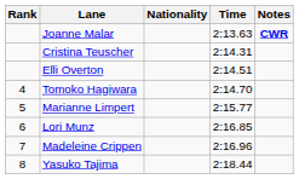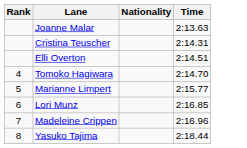- column: Notes | CWR
